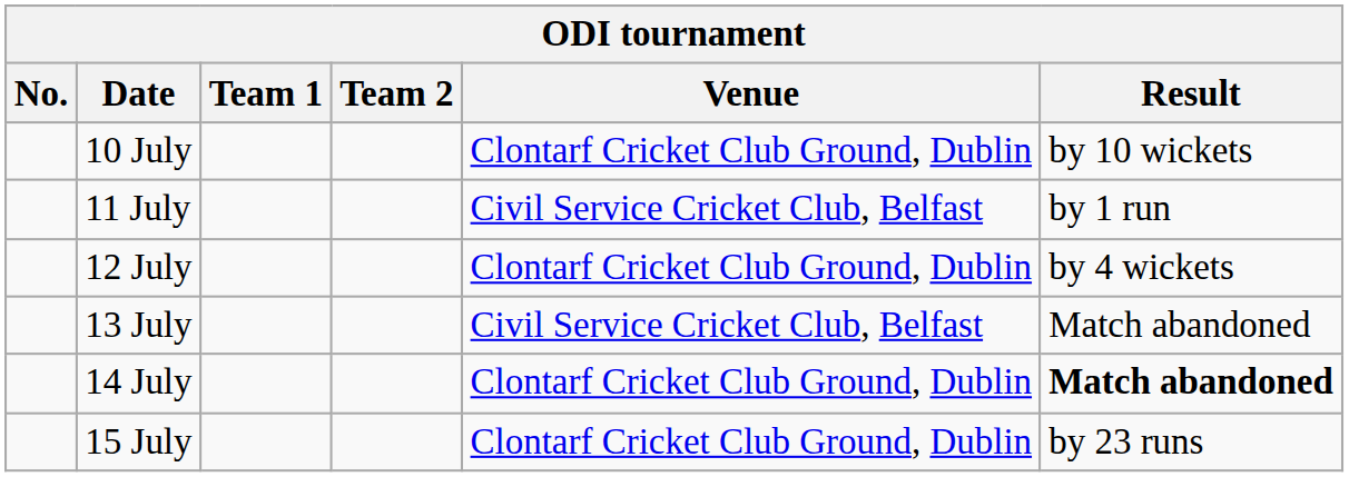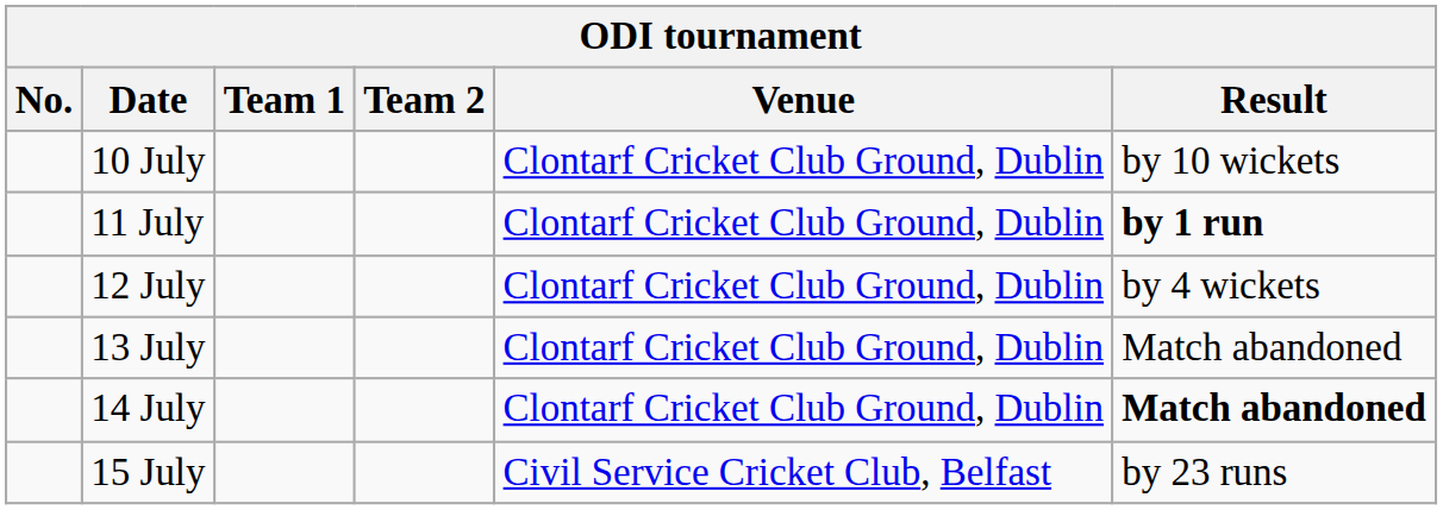11 July | Venue: Civil Service Cricket Club, Belfast -> Clontarf Cricket Club Ground, Dublin
11 July | Result: normal -> bold
13 July | Venue: Civil Service Cricket Club, Belfast -> Clontarf Cricket Club Ground, Dublin
15 July | Venue: Clontarf Cricket Club Ground, Dublin -> Civil Service Cricket Club, Belfast
